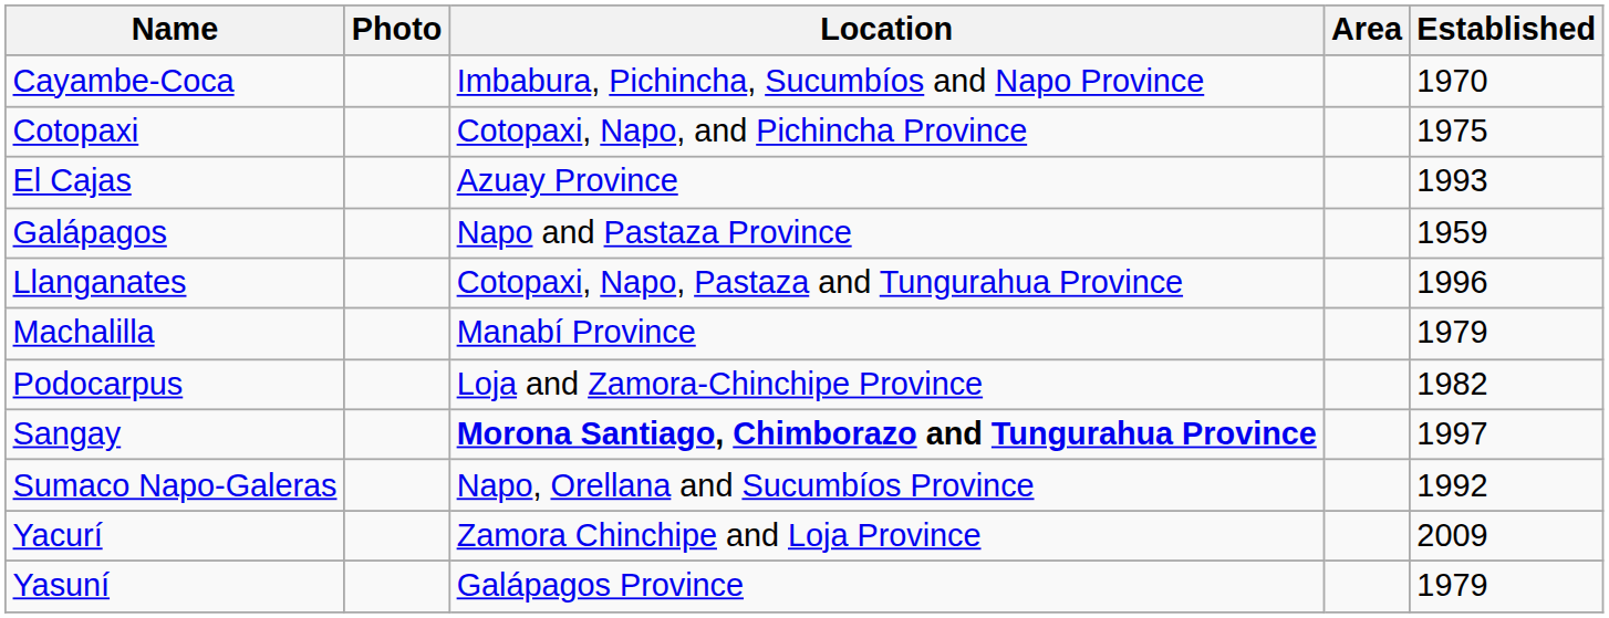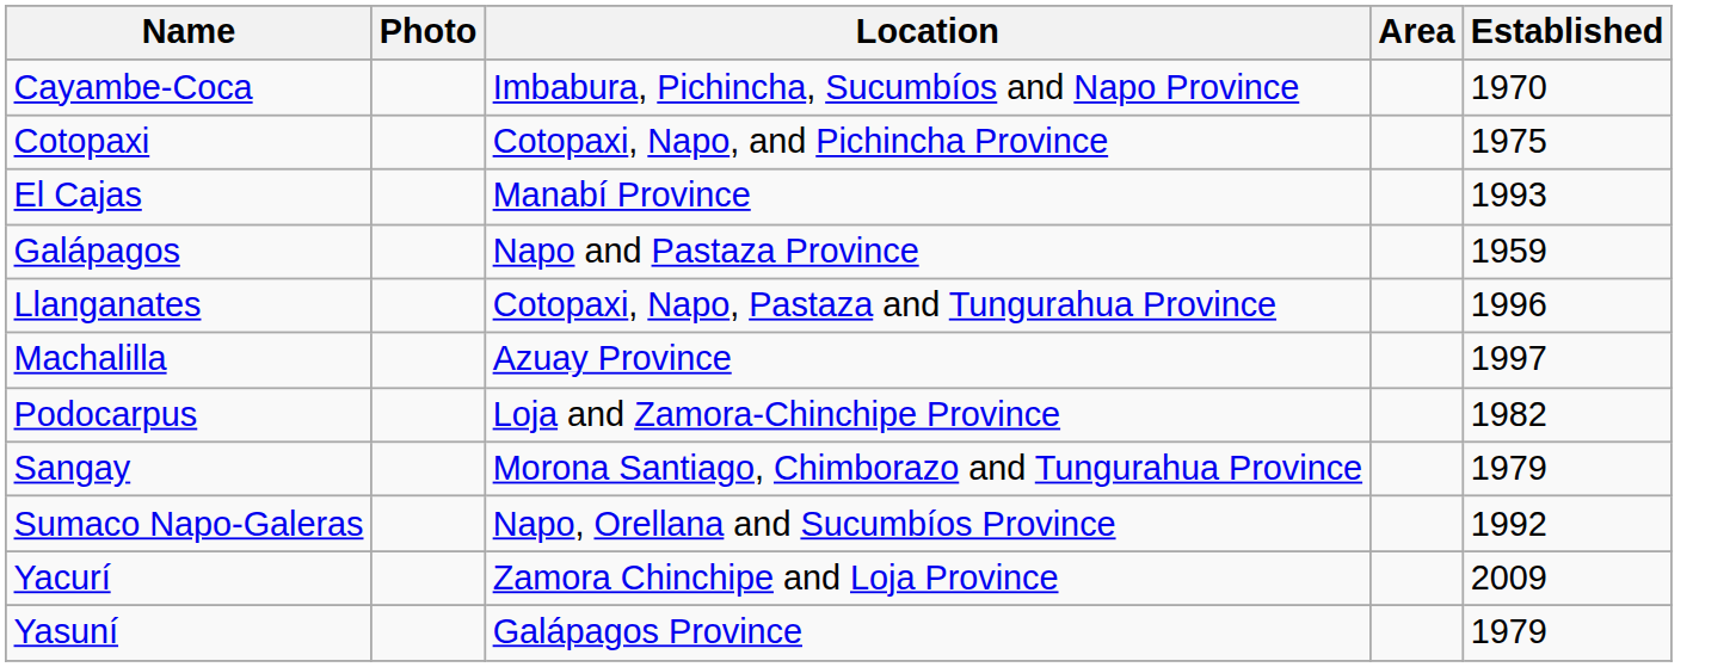El Cajas | Location: Azuay Province -> Manabí Province
Machalilla | Location: Manabí Province -> Azuay Province
Machalilla | Established: 1979 -> 1997
Sangay | Location: bold -> normal
Sangay | Established: 1997 -> 1979
